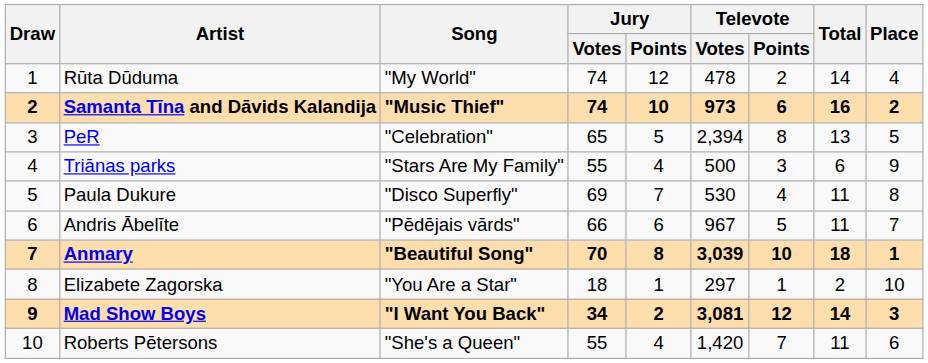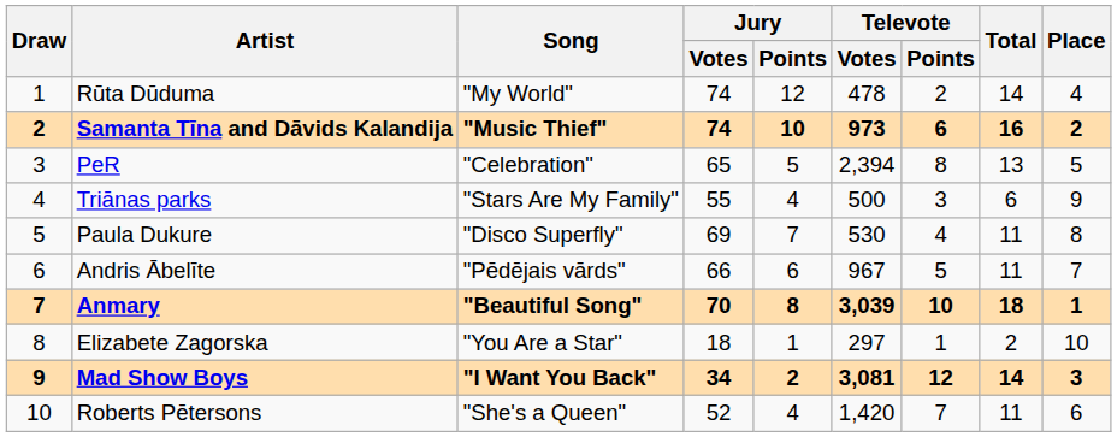Roberts Pētersons | Jury / Votes: 55 -> 52
